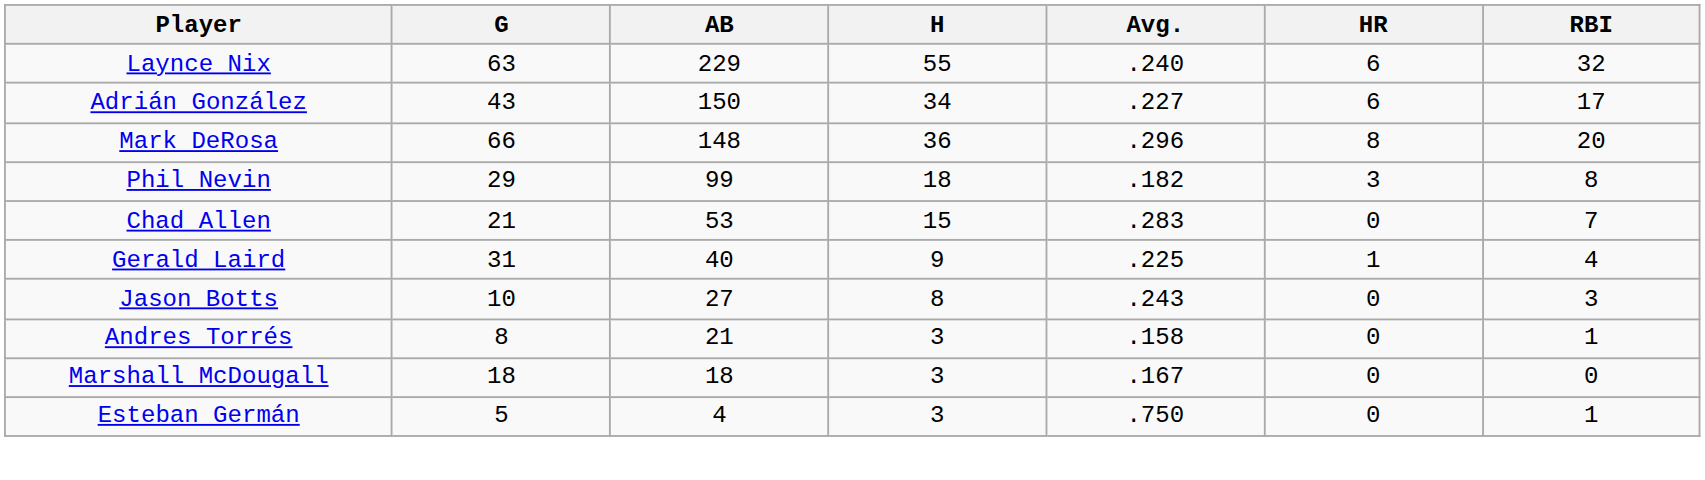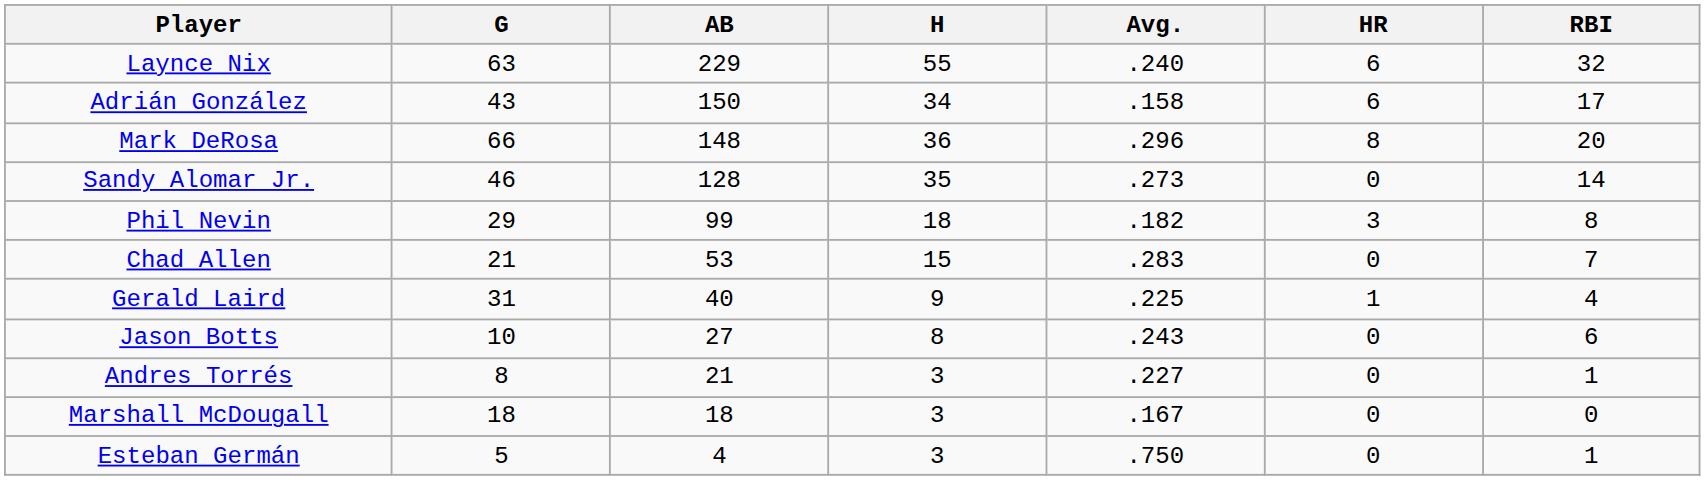Adrián González | Avg.: .227 -> .158
+ row: Sandy Alomar Jr. | 46 | 128 | 35 | .273 | 0 | 14
Jason Botts | RBI: 3 -> 6
Andres Torrés | Avg.: .158 -> .227
